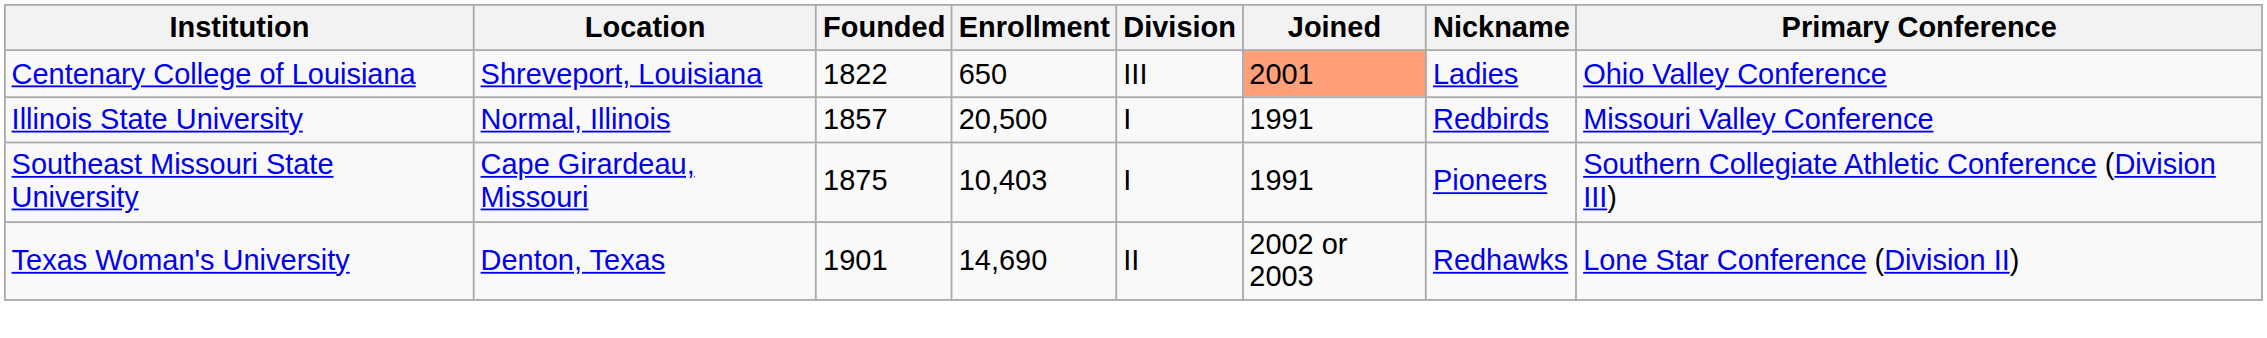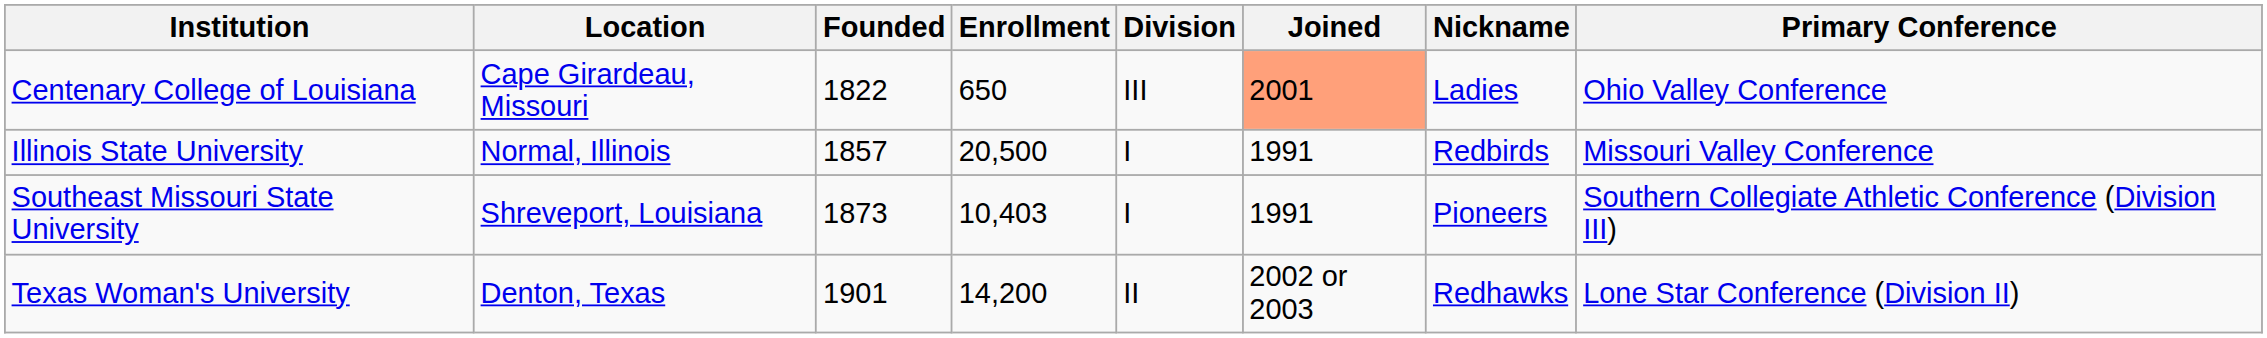Centenary College of Louisiana | Location: Shreveport, Louisiana -> Cape Girardeau, Missouri
Southeast Missouri State University | Location: Cape Girardeau, Missouri -> Shreveport, Louisiana
Southeast Missouri State University | Founded: 1875 -> 1873
Texas Woman's University | Enrollment: 14,690 -> 14,200
